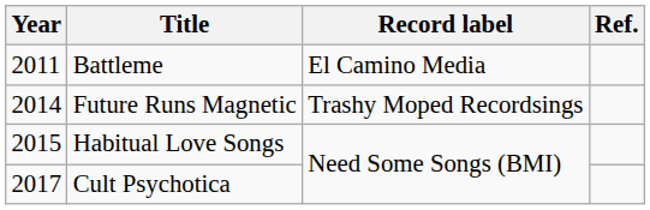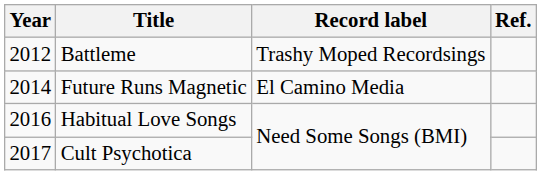Battleme | Year: 2011 -> 2012
Battleme | Record label: El Camino Media -> Trashy Moped Recordsings
Future Runs Magnetic | Record label: Trashy Moped Recordsings -> El Camino Media
Habitual Love Songs | Year: 2015 -> 2016
